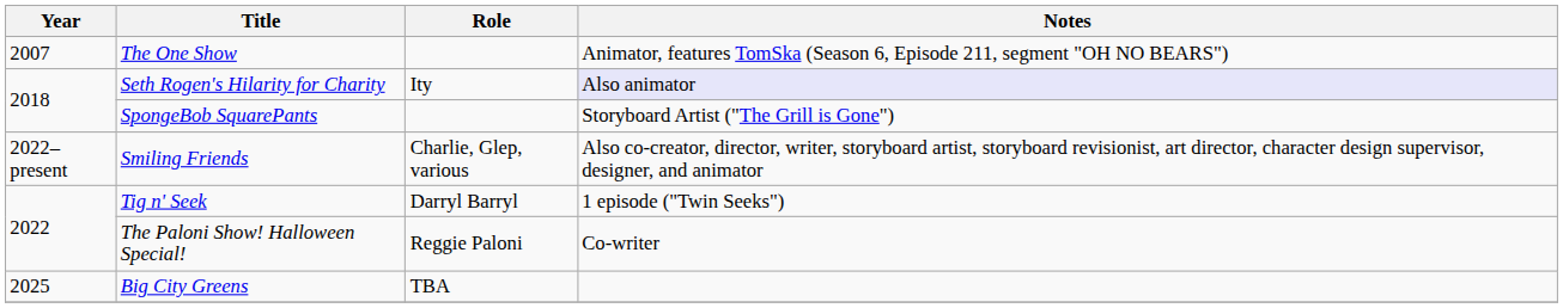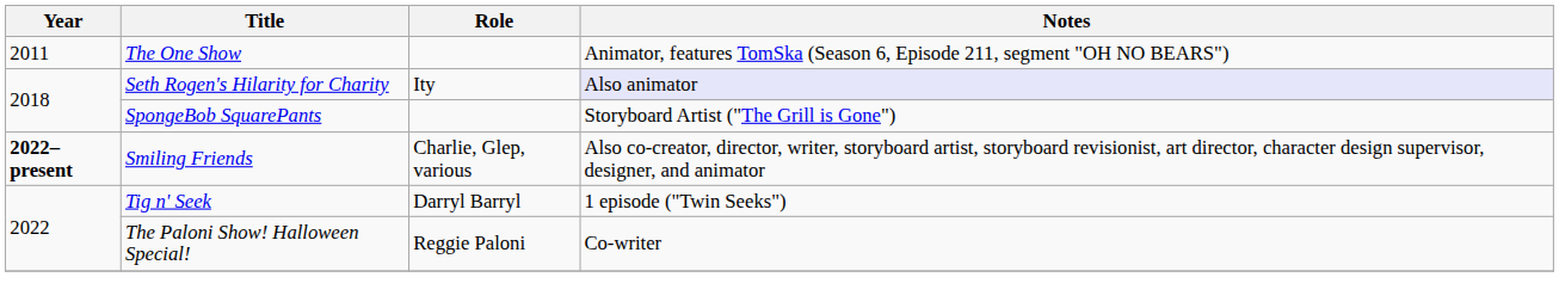The One Show | Year: 2007 -> 2011
Smiling Friends | Year: normal -> bold
- row: 2025 | Big City Greens | TBA
